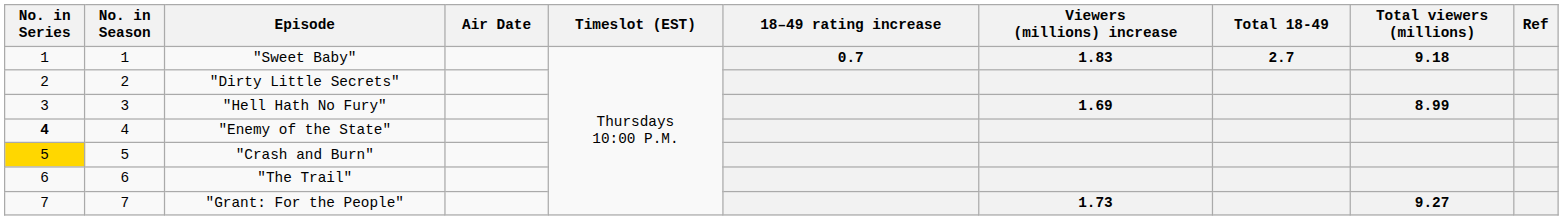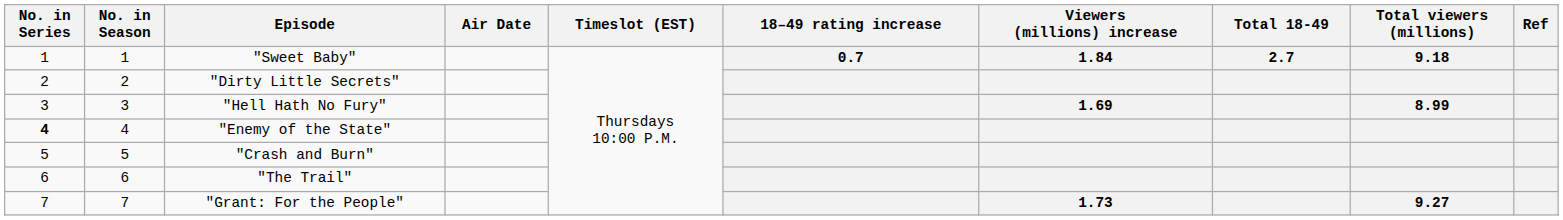"Sweet Baby" | Viewers (millions) increase: 1.83 -> 1.84
"Crash and Burn" | No. in Series: gold background -> no background
